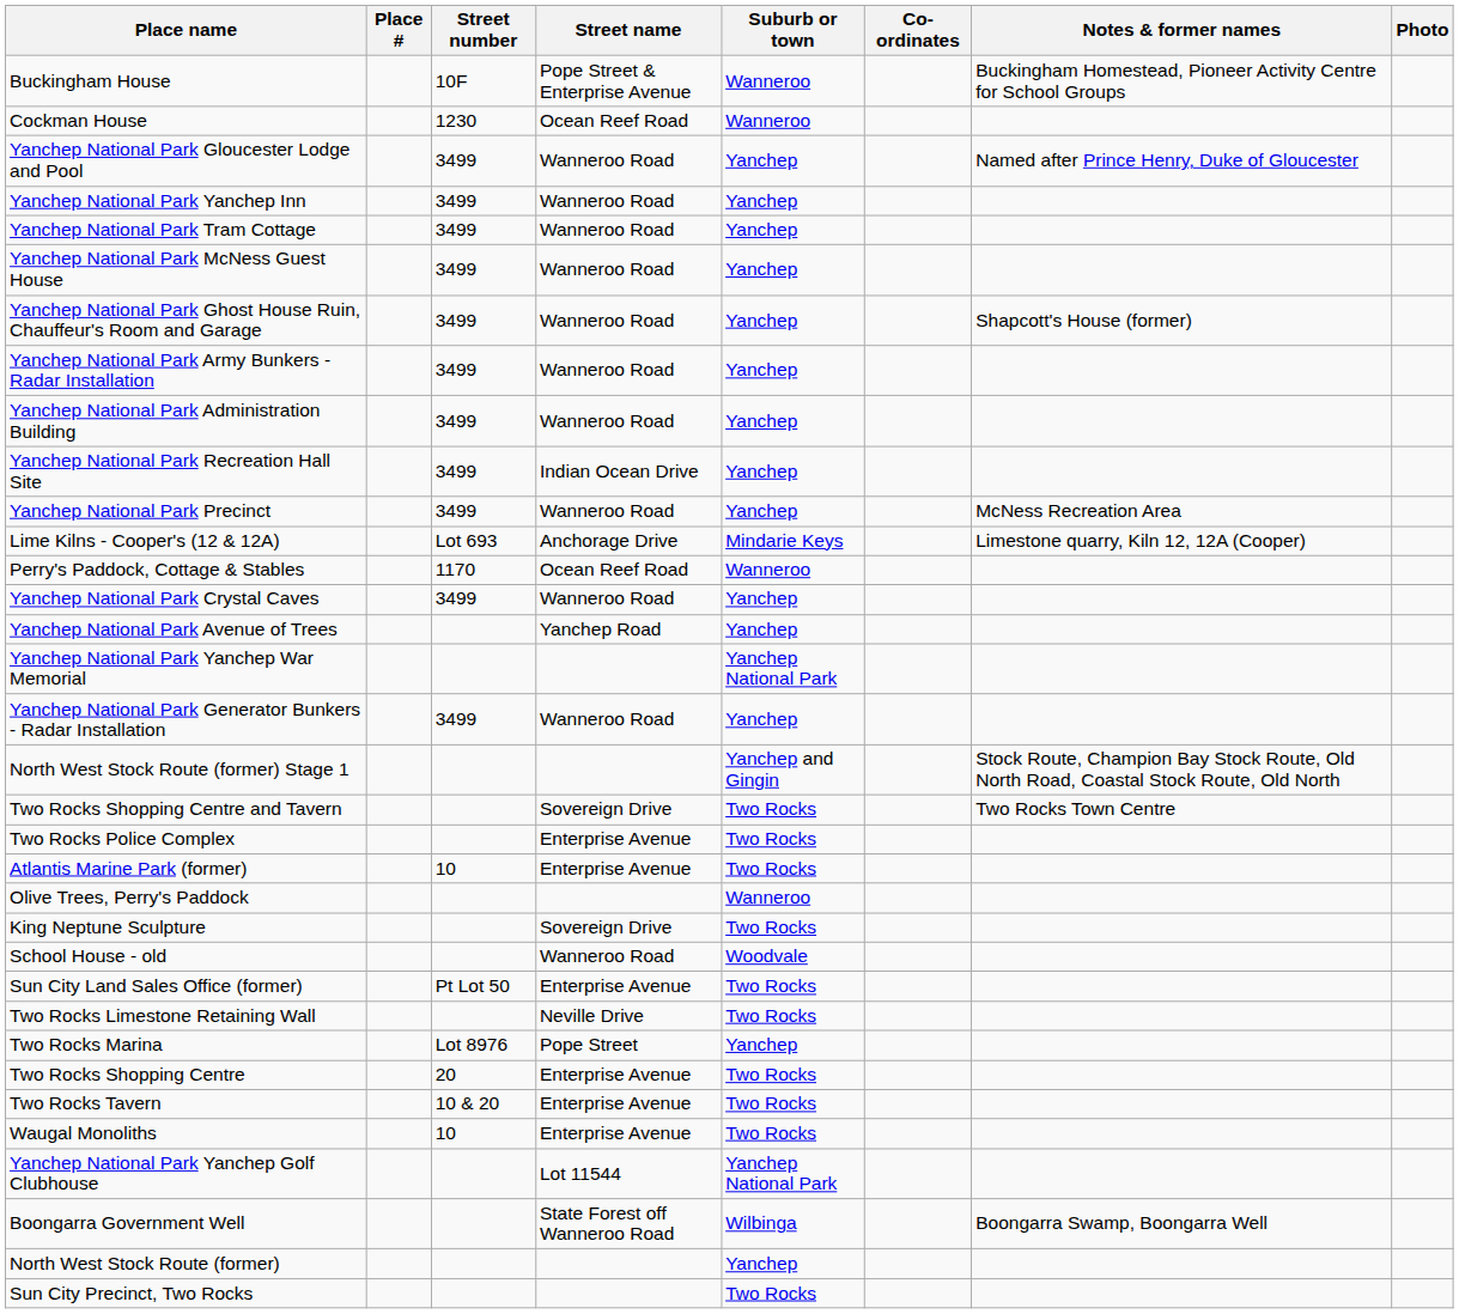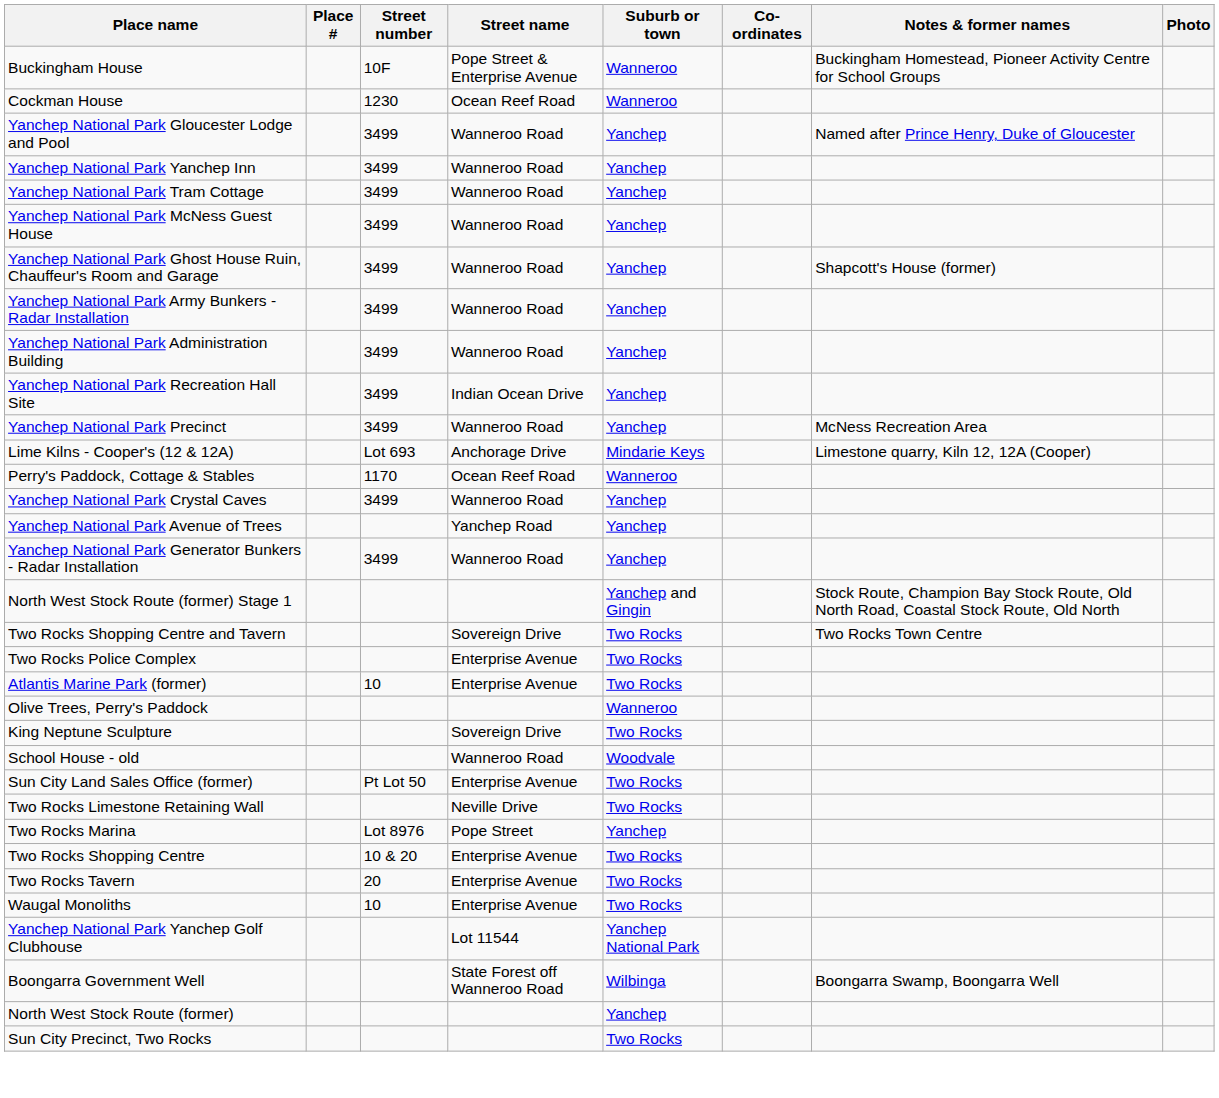- row: Yanchep National Park Yanchep War Memorial | Yanchep National Park
Two Rocks Shopping Centre | Street number: 20 -> 10 & 20
Two Rocks Tavern | Street number: 10 & 20 -> 20
